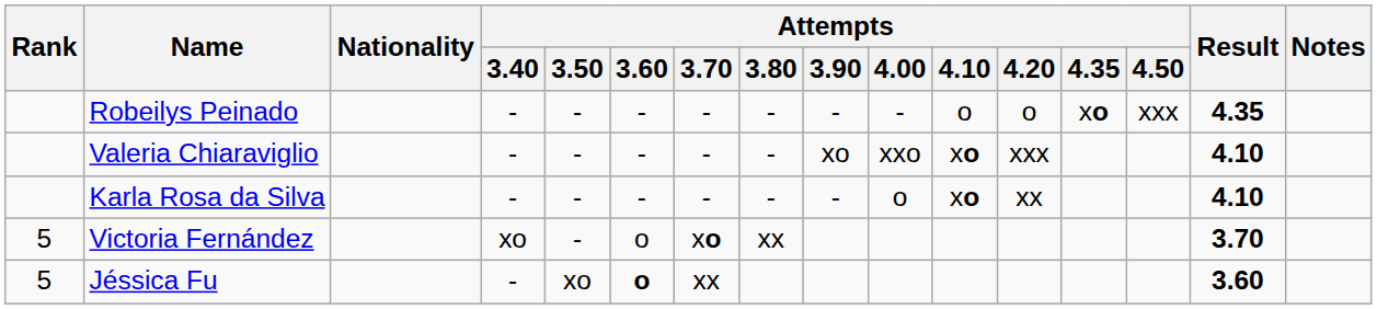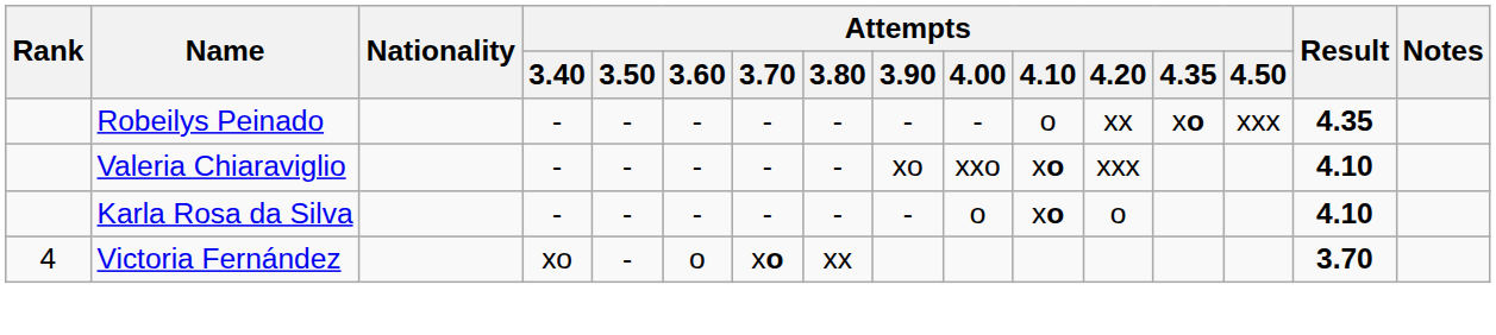Robeilys Peinado | Attempts / 4.20: o -> xx
Karla Rosa da Silva | Attempts / 4.20: xx -> o
Victoria Fernández | Rank: 5 -> 4
- row: 5 | Jéssica Fu | - | xo | o | xx | 3.60
